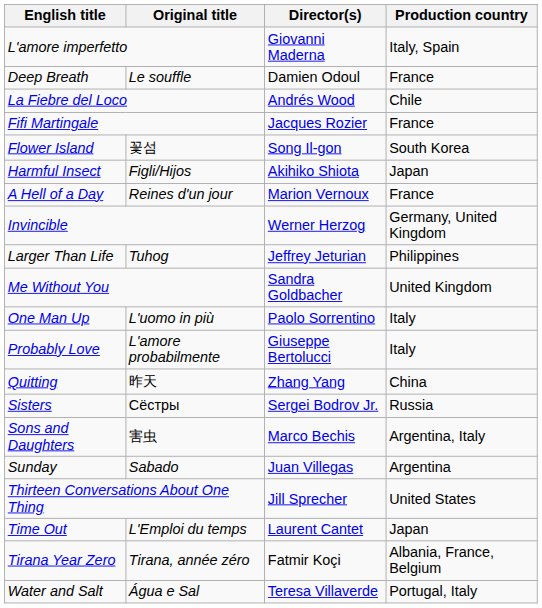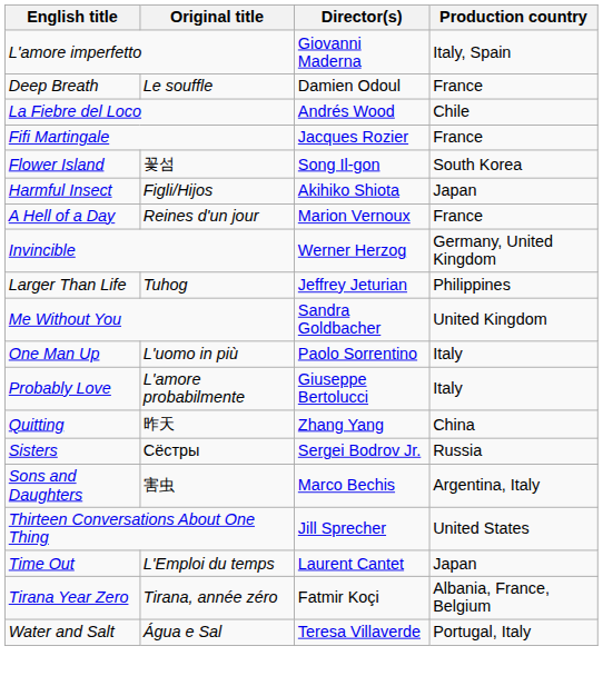- row: Sunday | Sabado | Juan Villegas | Argentina
